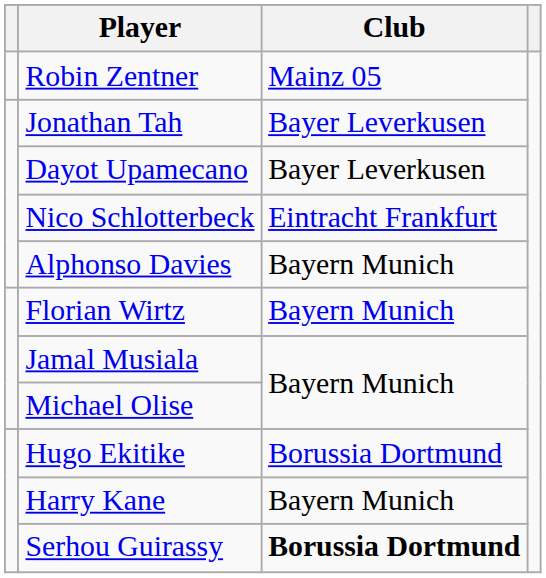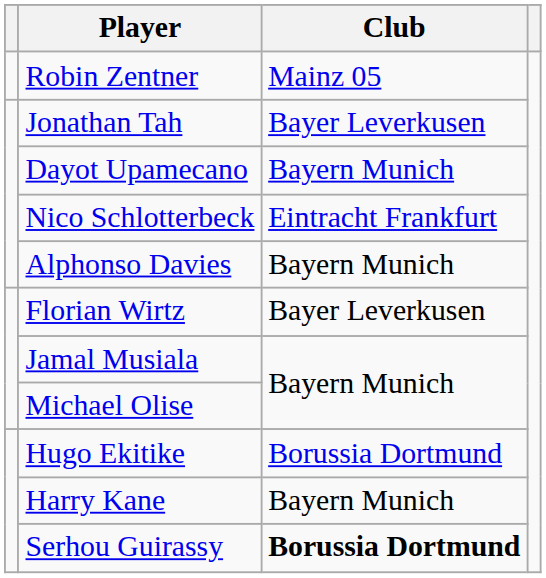Dayot Upamecano | Club: Bayer Leverkusen -> Bayern Munich
Florian Wirtz | Club: Bayern Munich -> Bayer Leverkusen
